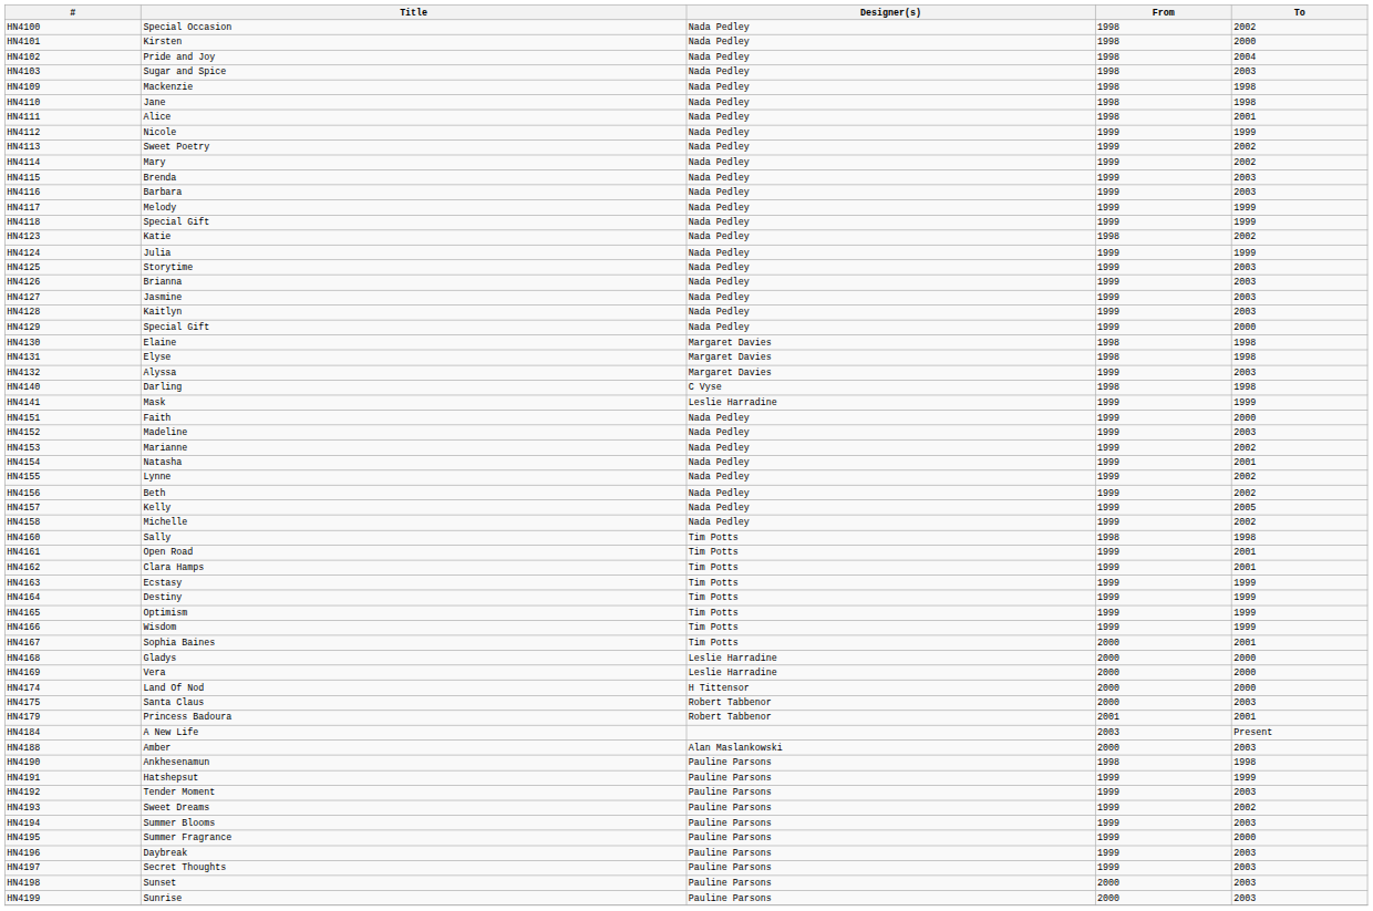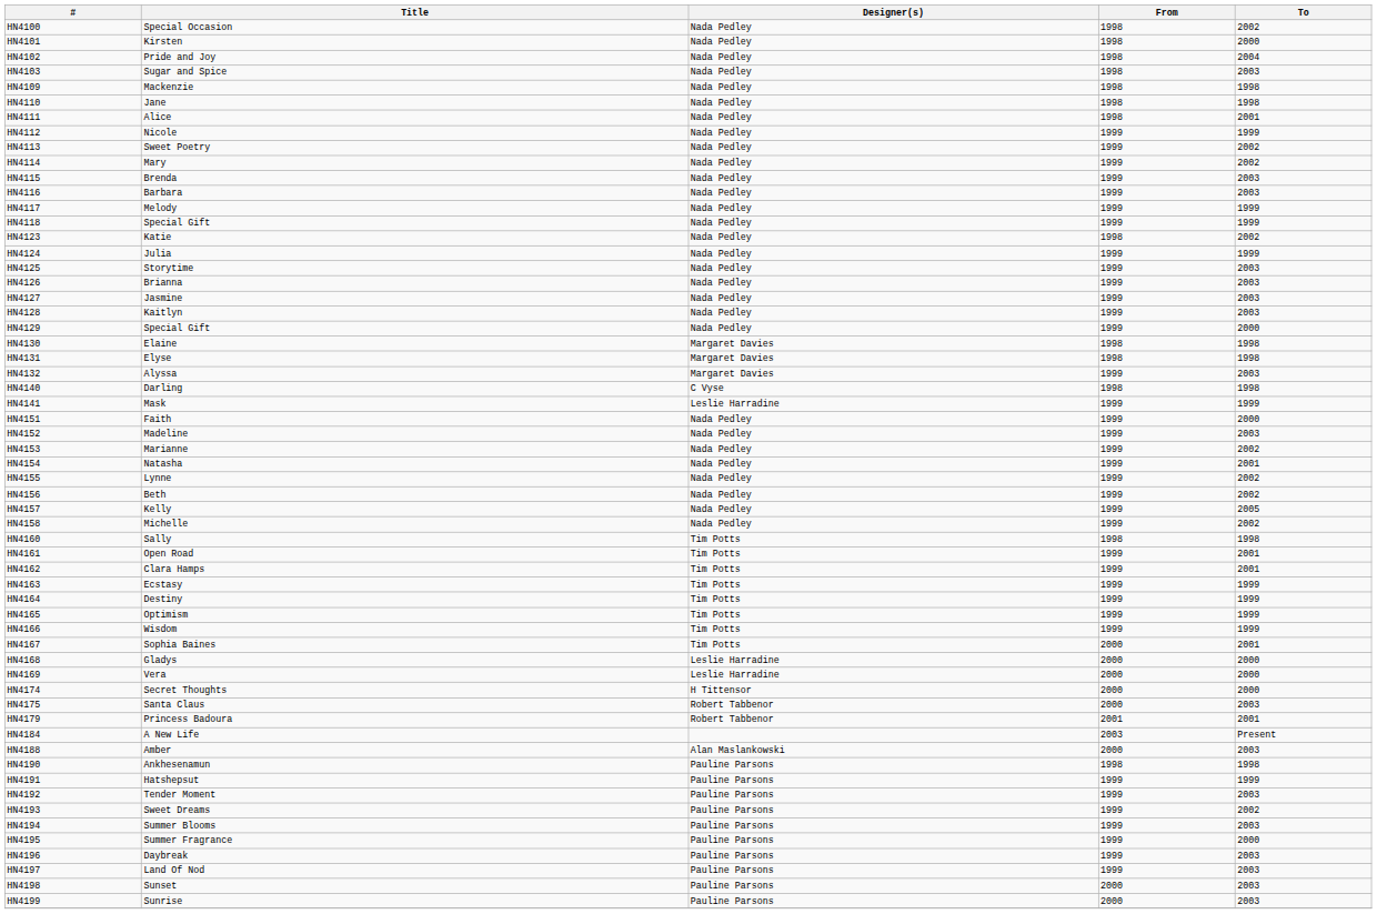HN4174 | Title: Land Of Nod -> Secret Thoughts
HN4197 | Title: Secret Thoughts -> Land Of Nod
